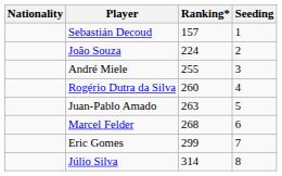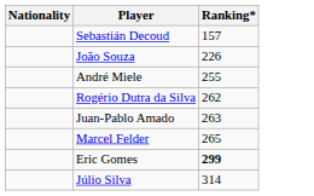- column: Seeding | 1 | 2 | 3 | 4 | 5 | 6 | 7 | 8
João Souza | Ranking*: 224 -> 226
Rogério Dutra da Silva | Ranking*: 260 -> 262
Marcel Felder | Ranking*: 268 -> 265
Eric Gomes | Ranking*: normal -> bold
